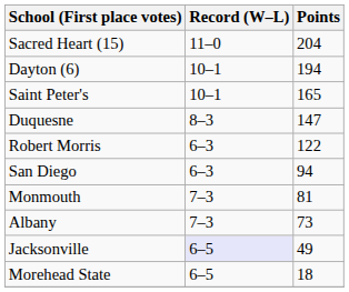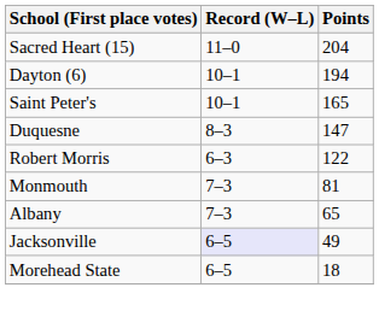- row: San Diego | 6–3 | 94
Albany | Points: 73 -> 65
